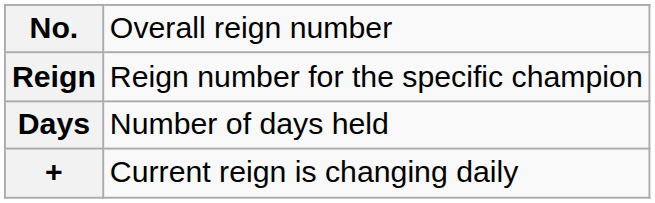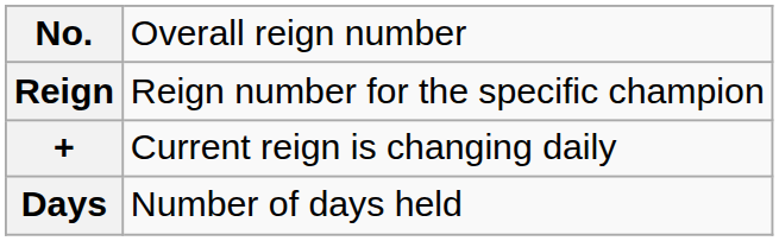rows swapped: Days <-> +
